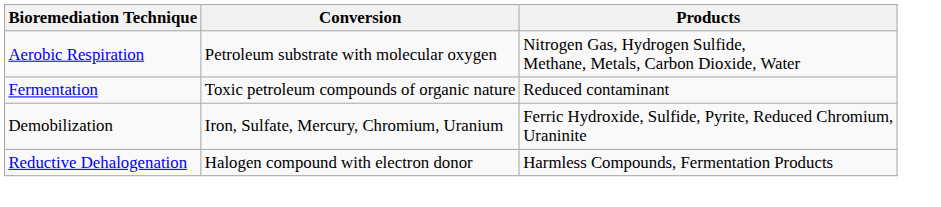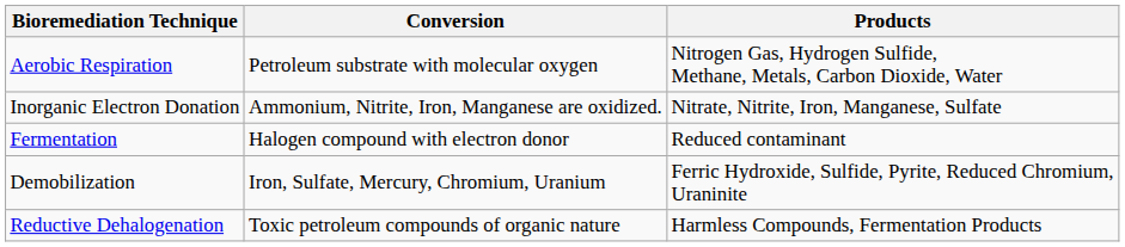+ row: Inorganic Electron Donation | Ammonium, Nitrite, Iron, Manganese are oxidized. | Nitrate, Nitrite, Iron, Manganese, Sulfate
Fermentation | Conversion: Toxic petroleum compounds of organic nature -> Halogen compound with electron donor
Reductive Dehalogenation | Conversion: Halogen compound with electron donor -> Toxic petroleum compounds of organic nature
